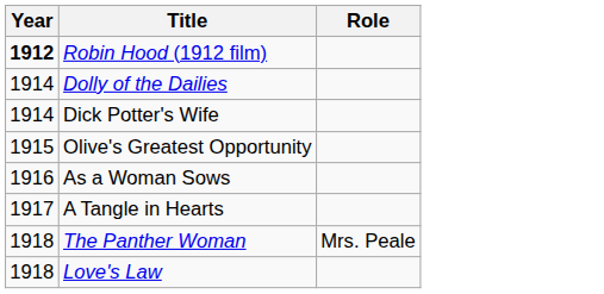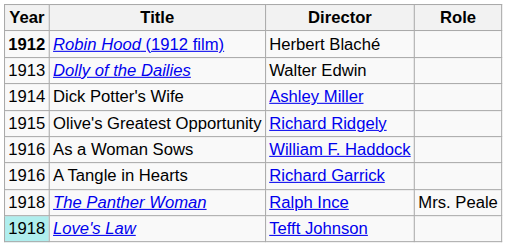+ column: Director | Herbert Blaché | Walter Edwin | Ashley Miller | Richard Ridgely | William F. Haddock | Richard Garrick | Ralph Ince | Tefft Johnson
Dolly of the Dailies | Year: 1914 -> 1913
A Tangle in Hearts | Year: 1917 -> 1916
Love's Law | Year: no background -> paleturquoise background
